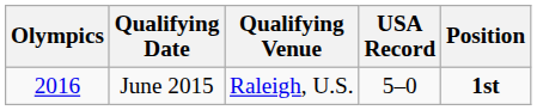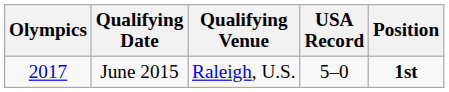June 2015 | Olympics: 2016 -> 2017
